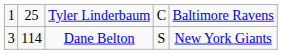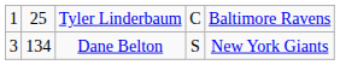Dane Belton | column 2: 114 -> 134
